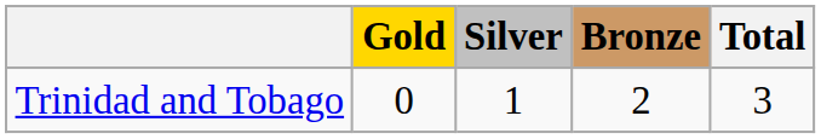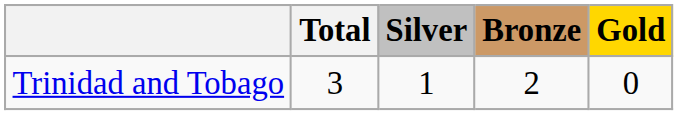columns swapped: Gold <-> Total
